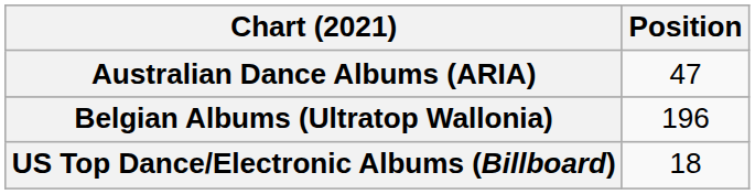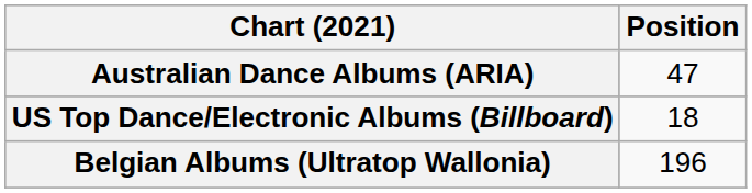rows swapped: Belgian Albums (Ultratop Wallonia) <-> US Top Dance/Electronic Albums (Billboard)
